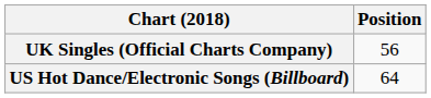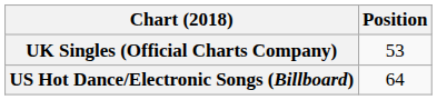UK Singles (Official Charts Company) | Position: 56 -> 53
